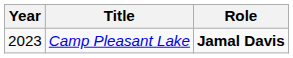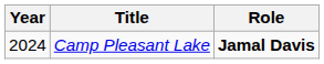Camp Pleasant Lake | Year: 2023 -> 2024
